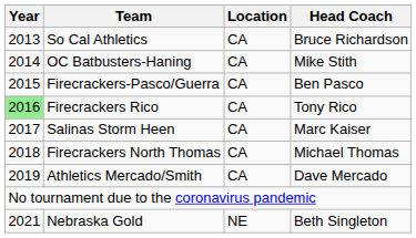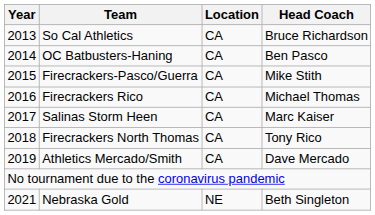OC Batbusters-Haning | Head Coach: Mike Stith -> Ben Pasco
Firecrackers-Pasco/Guerra | Head Coach: Ben Pasco -> Mike Stith
Firecrackers Rico | Year: lightgreen background -> no background
Firecrackers Rico | Head Coach: Tony Rico -> Michael Thomas
Firecrackers North Thomas | Head Coach: Michael Thomas -> Tony Rico
